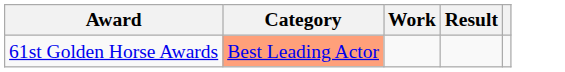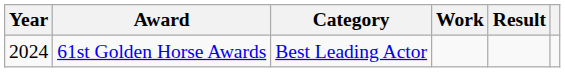+ column: Year | 2024
61st Golden Horse Awards | Category: lightsalmon background -> no background
